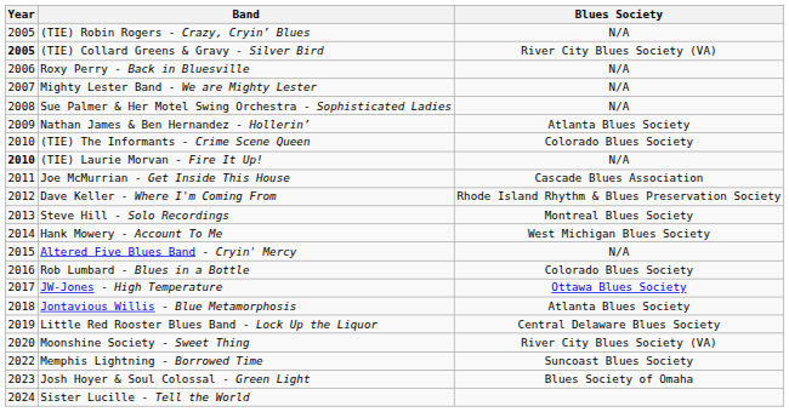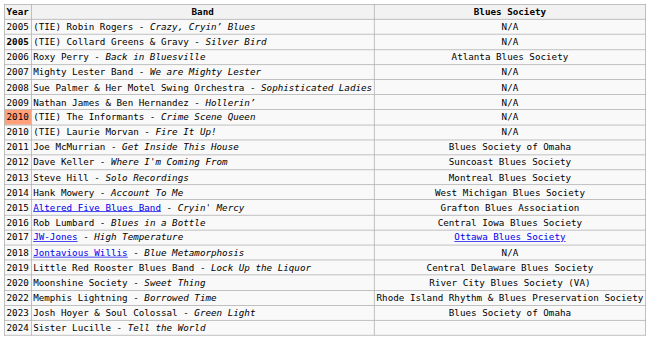(TIE) Collard Greens & Gravy - Silver Bird | Blues Society: River City Blues Society (VA) -> N/A
Roxy Perry - Back in Bluesville | Blues Society: N/A -> Atlanta Blues Society
Nathan James & Ben Hernandez - Hollerin’ | Blues Society: Atlanta Blues Society -> N/A
(TIE) The Informants - Crime Scene Queen | Year: no background -> lightsalmon background
(TIE) The Informants - Crime Scene Queen | Blues Society: Colorado Blues Society -> N/A
(TIE) Laurie Morvan - Fire It Up! | Year: bold -> normal
Joe McMurrian - Get Inside This House | Blues Society: Cascade Blues Association -> Blues Society of Omaha
Dave Keller - Where I'm Coming From | Blues Society: Rhode Island Rhythm & Blues Preservation Society -> Suncoast Blues Society
Altered Five Blues Band - Cryin' Mercy | Blues Society: N/A -> Grafton Blues Association
Rob Lumbard - Blues in a Bottle | Blues Society: Colorado Blues Society -> Central Iowa Blues Society
Jontavious Willis - Blue Metamorphosis | Blues Society: Atlanta Blues Society -> N/A
Memphis Lightning - Borrowed Time | Blues Society: Suncoast Blues Society -> Rhode Island Rhythm & Blues Preservation Society
